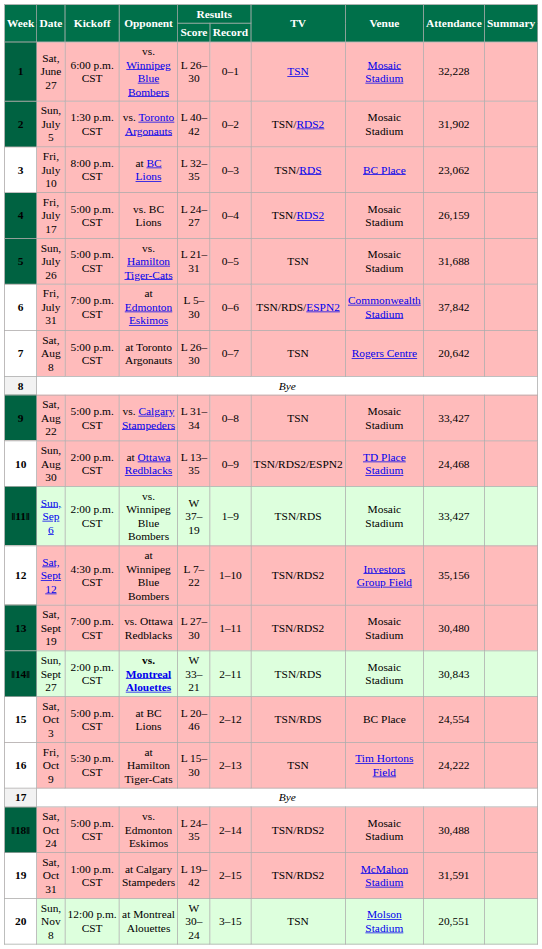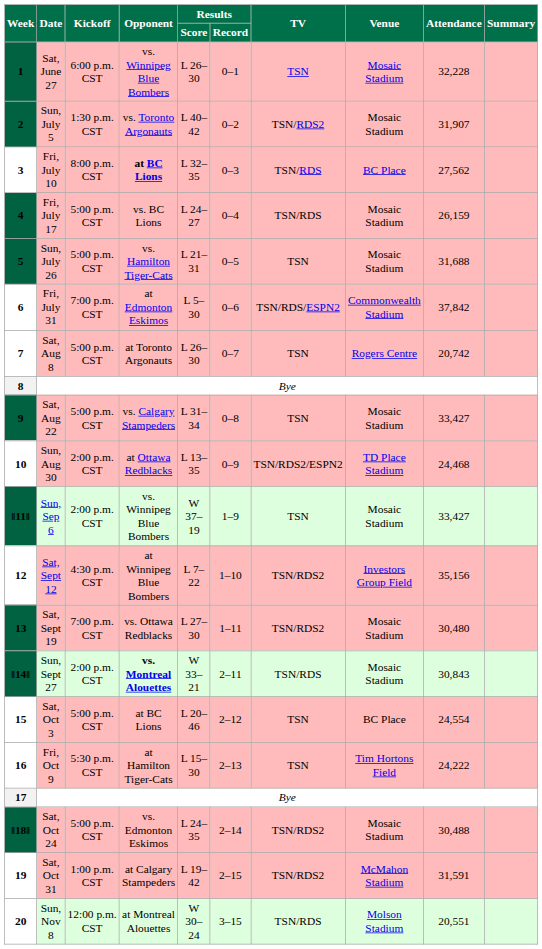2 | Attendance: 31,902 -> 31,907
3 | Opponent: normal -> bold
3 | Attendance: 23,062 -> 27,562
4 | TV: TSN/RDS2 -> TSN/RDS
7 | Attendance: 20,642 -> 20,742
ǁ11ǁ | TV: TSN/RDS -> TSN
15 | TV: TSN/RDS -> TSN
20 | TV: TSN -> TSN/RDS
